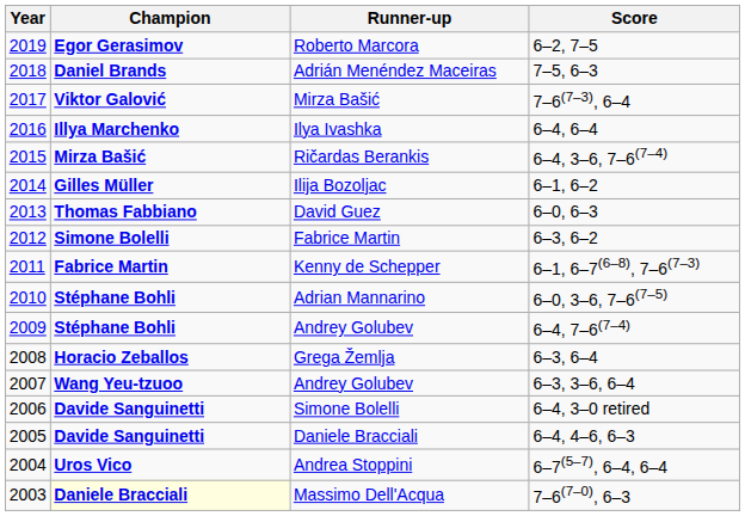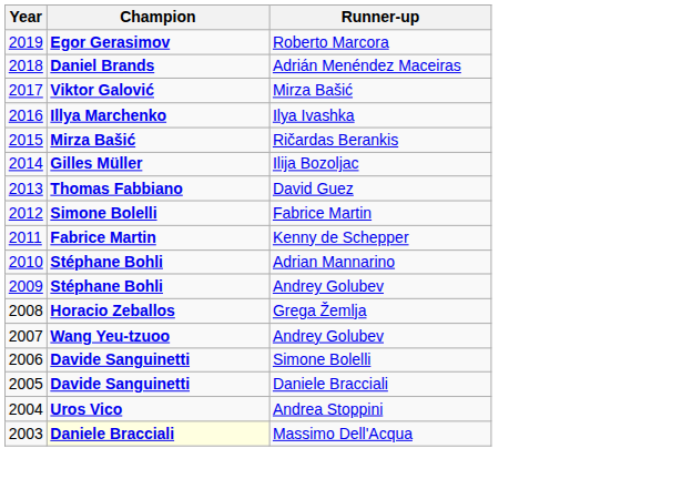- column: Score | 6–2, 7–5 | 7–5, 6–3 | 7–6(7–3), 6–4 | 6–4, 6–4 | 6–4, 3–6, 7–6(7–4) | 6–1, 6–2 | 6–0, 6–3 | 6–3, 6–2 | 6–1, 6–7(6–8), 7–6(7–3) | 6–0, 3–6, 7–6(7–5) | 6–4, 7–6(7–4) | 6–3, 6–4 | 6–3, 3–6, 6–4 | 6–4, 3–0 retired | 6–4, 4–6, 6–3 | 6–7(5–7), 6–4, 6–4 | 7–6(7–0), 6–3
